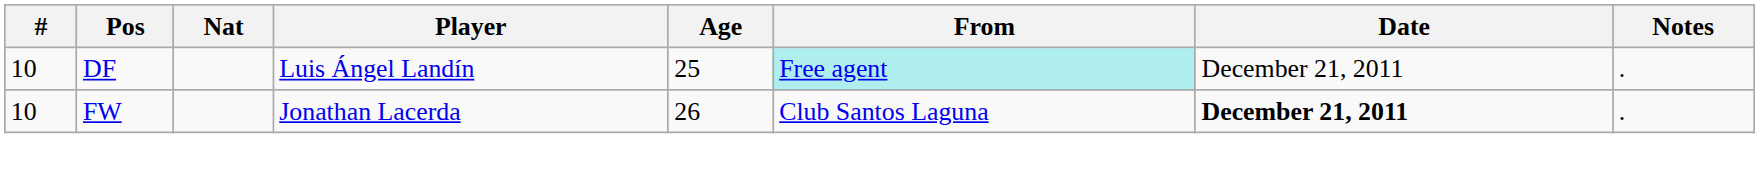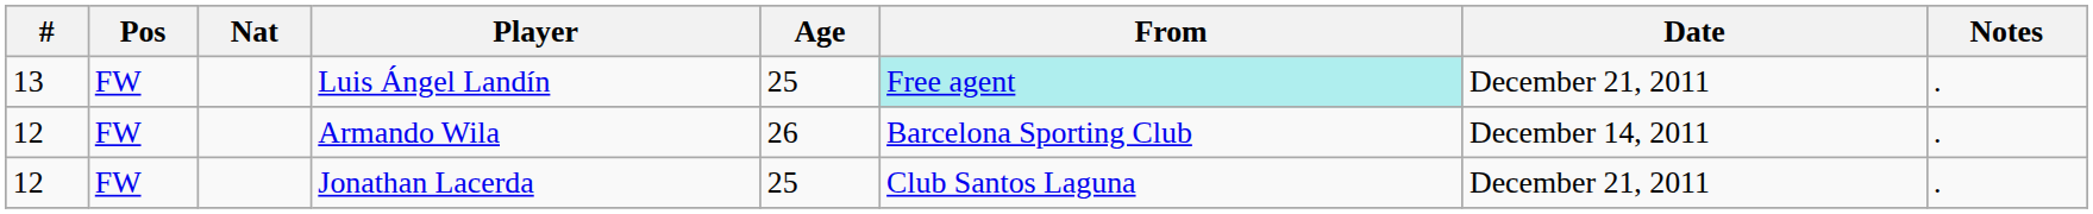Luis Ángel Landín | #: 10 -> 13
Luis Ángel Landín | Pos: DF -> FW
+ row: 12 | FW | Armando Wila | 26 | Barcelona Sporting Club | December 14, 2011 | .
Jonathan Lacerda | #: 10 -> 12
Jonathan Lacerda | Age: 26 -> 25
Jonathan Lacerda | Date: bold -> normal
